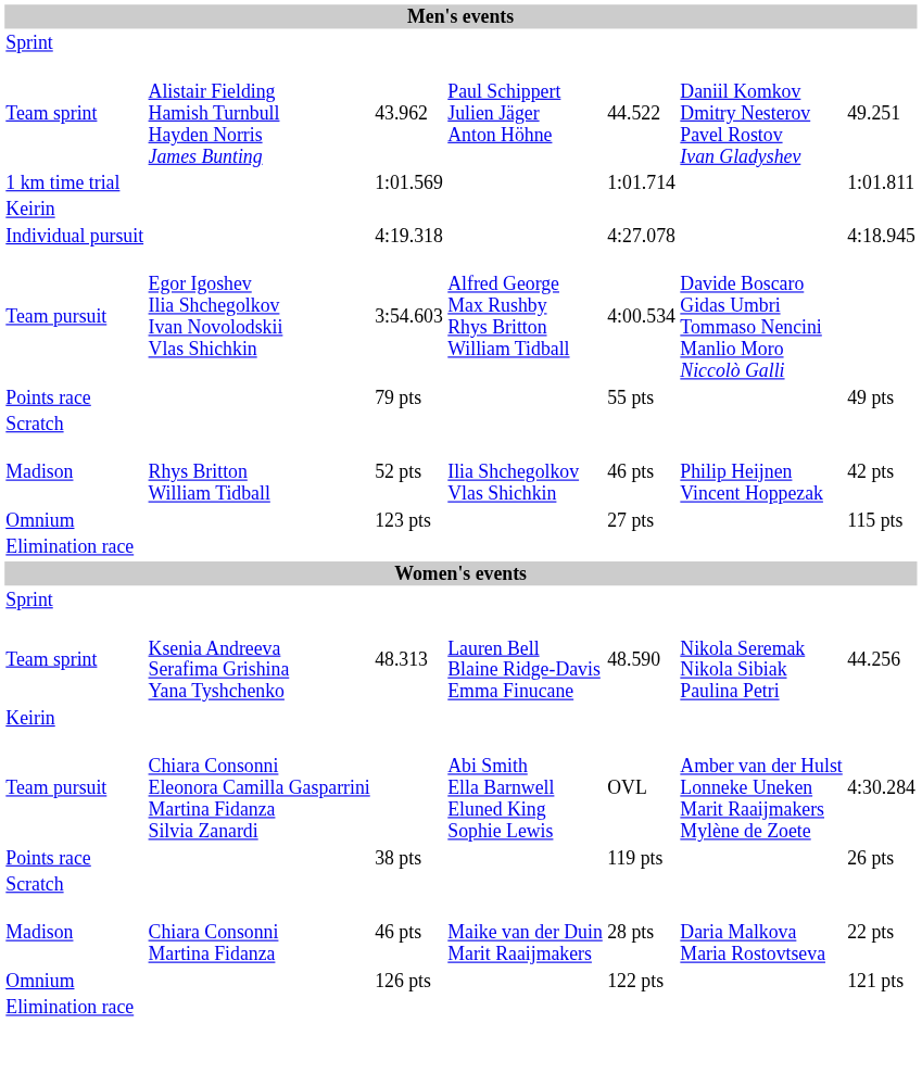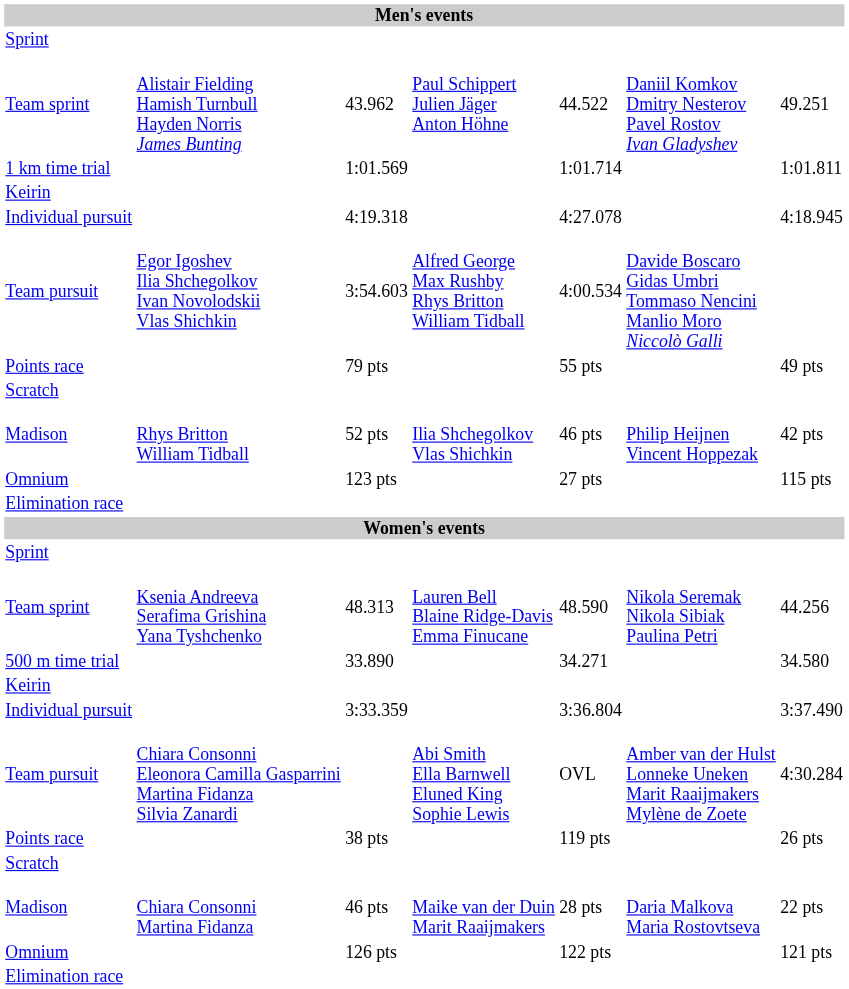+ row: 500 m time trial | 33.890 | 34.271 | 34.580
+ row: Individual pursuit | 3:33.359 | 3:36.804 | 3:37.490
